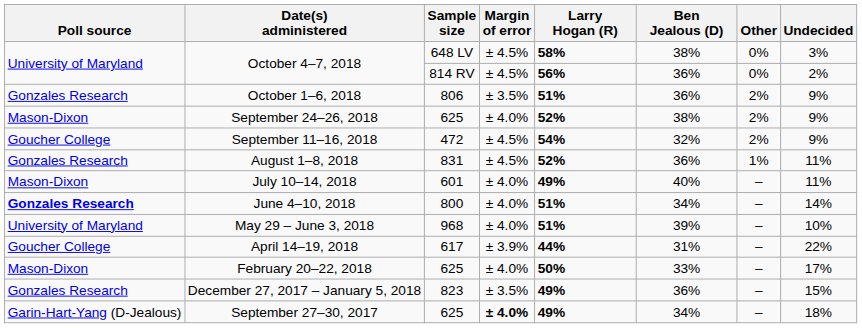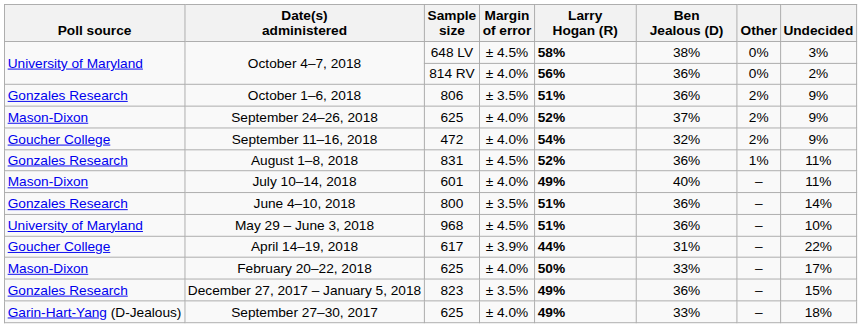October 4–7, 2018 / 814 RV | Margin of error: ± 4.5% -> ± 4.0%
September 24–26, 2018 | Ben Jealous (D): 38% -> 37%
September 11–16, 2018 | Margin of error: ± 4.5% -> ± 4.0%
June 4–10, 2018 | Poll source: bold -> normal
June 4–10, 2018 | Margin of error: ± 4.0% -> ± 3.5%
June 4–10, 2018 | Ben Jealous (D): 34% -> 36%
May 29 – June 3, 2018 | Margin of error: ± 4.0% -> ± 4.5%
May 29 – June 3, 2018 | Ben Jealous (D): 39% -> 36%
September 27–30, 2017 | Margin of error: bold -> normal
September 27–30, 2017 | Ben Jealous (D): 34% -> 33%
